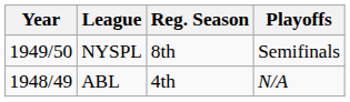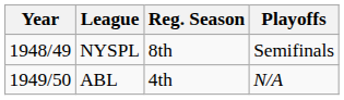NYSPL | Year: 1949/50 -> 1948/49
ABL | Year: 1948/49 -> 1949/50
